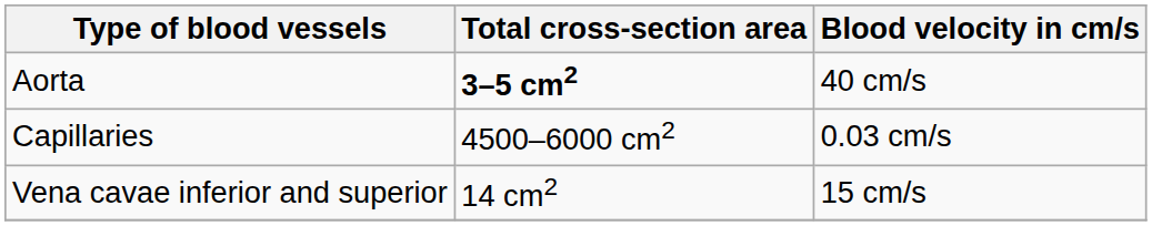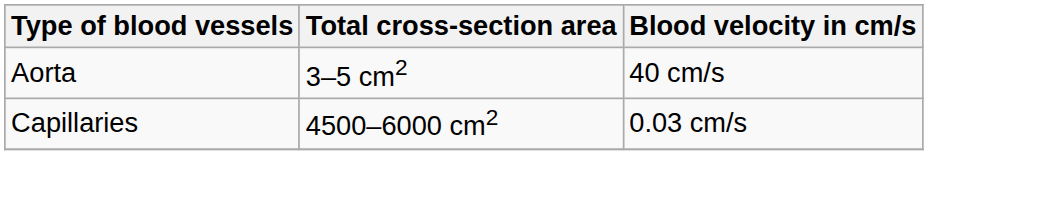Aorta | Total cross-section area: bold -> normal
- row: Vena cavae inferior and superior | 14 cm2 | 15 cm/s
